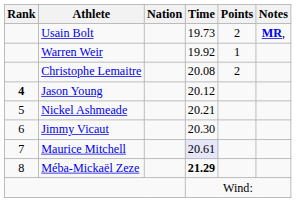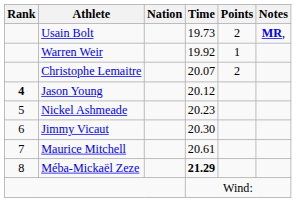Christophe Lemaitre | Time: 20.08 -> 20.07
Nickel Ashmeade | Time: 20.21 -> 20.23
Maurice Mitchell | Time: lavender background -> no background
